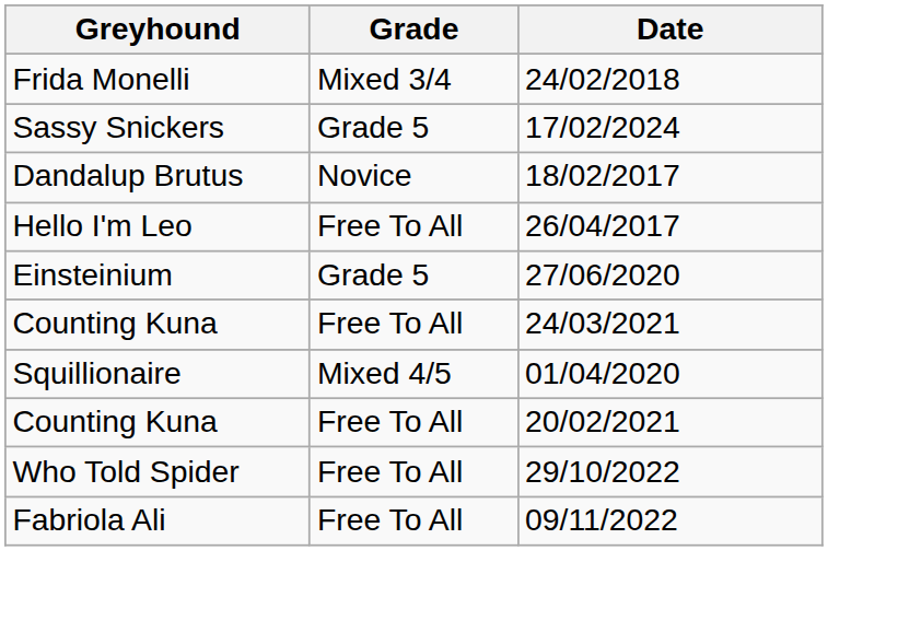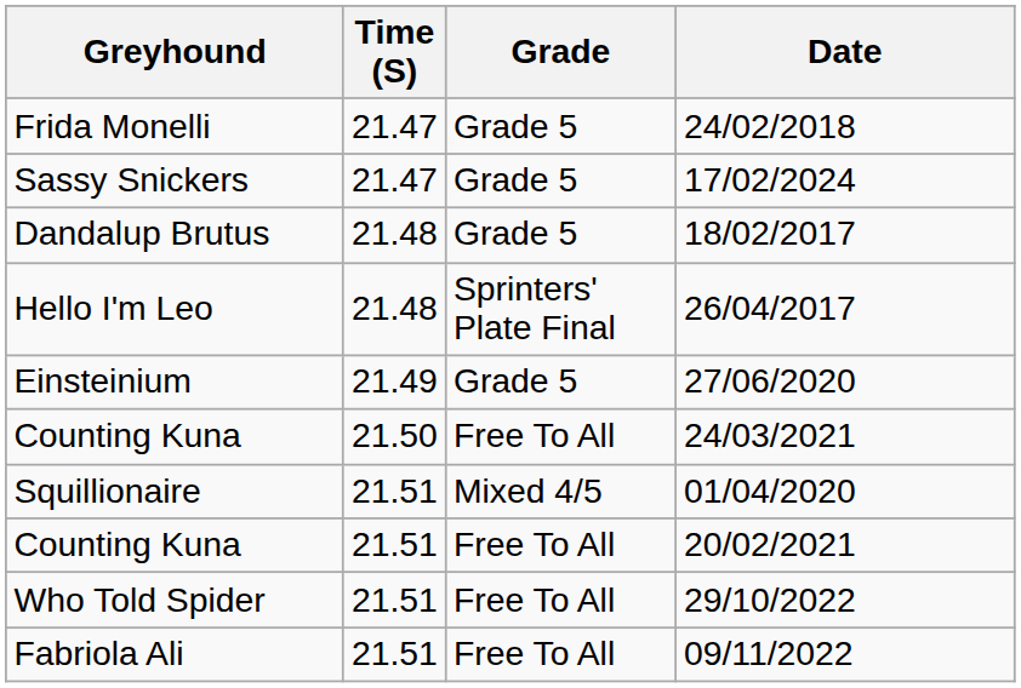+ column: Time (S) | 21.47 | 21.47 | 21.48 | 21.48 | 21.49 | 21.50 | 21.51 | 21.51 | 21.51 | 21.51
Frida Monelli | Grade: Mixed 3/4 -> Grade 5
Dandalup Brutus | Grade: Novice -> Grade 5
Hello I'm Leo | Grade: Free To All -> Sprinters' Plate Final
